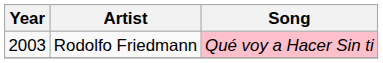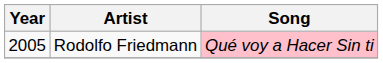Rodolfo Friedmann | Year: 2003 -> 2005
